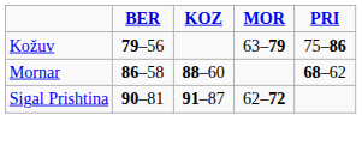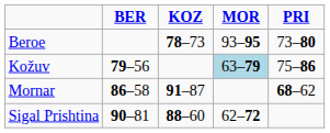+ row: Beroe | 78–73 | 93–95 | 73–80
Kožuv | MOR: no background -> lightblue background
Mornar | KOZ: 88–60 -> 91–87
Sigal Prishtina | KOZ: 91–87 -> 88–60
